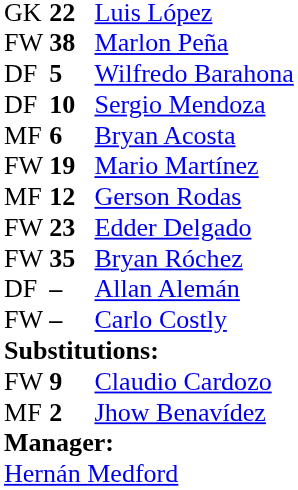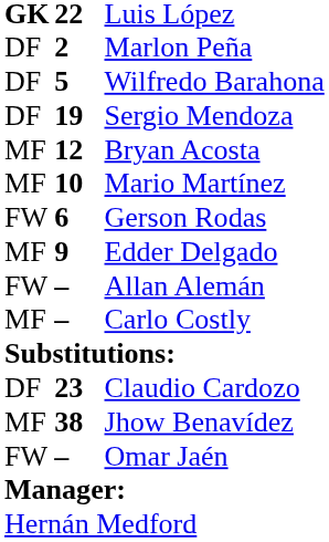Luis López | column 1: normal -> bold
Marlon Peña | column 1: FW -> DF
Marlon Peña | column 2: 38 -> 2
Sergio Mendoza | column 2: 10 -> 19
Bryan Acosta | column 2: 6 -> 12
Mario Martínez | column 1: FW -> MF
Mario Martínez | column 2: 19 -> 10
Gerson Rodas | column 1: MF -> FW
Gerson Rodas | column 2: 12 -> 6
Edder Delgado | column 1: FW -> MF
Edder Delgado | column 2: 23 -> 9
- row: FW | 35 | Bryan Róchez
Allan Alemán | column 1: DF -> FW
Carlo Costly | column 1: FW -> MF
Claudio Cardozo | column 1: FW -> DF
Claudio Cardozo | column 2: 9 -> 23
Jhow Benavídez | column 2: 2 -> 38
+ row: FW | – | Omar Jaén
